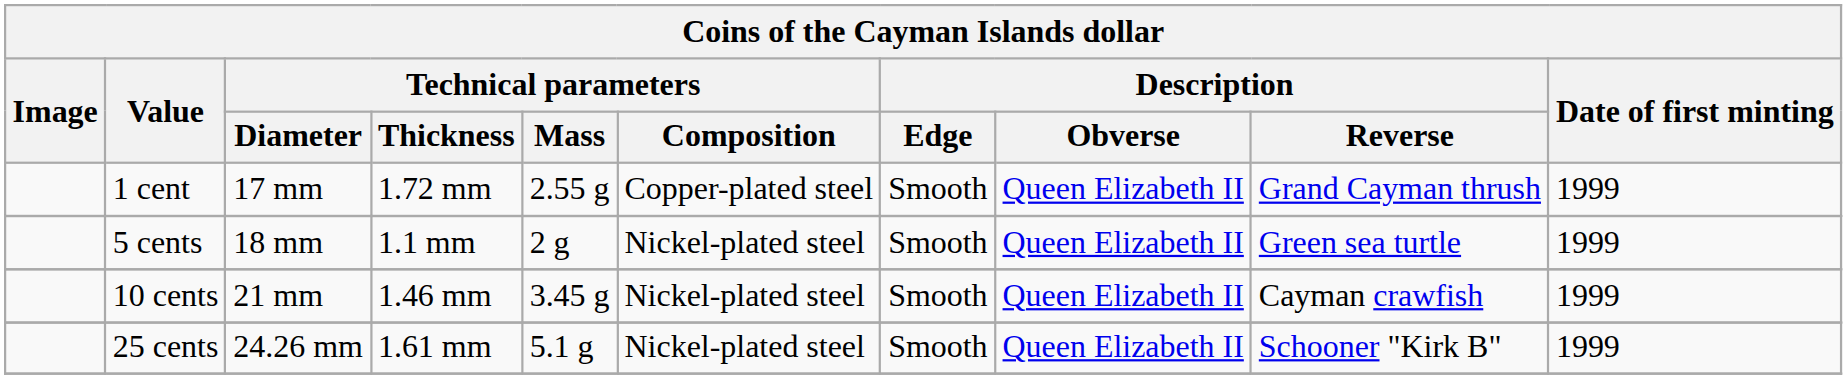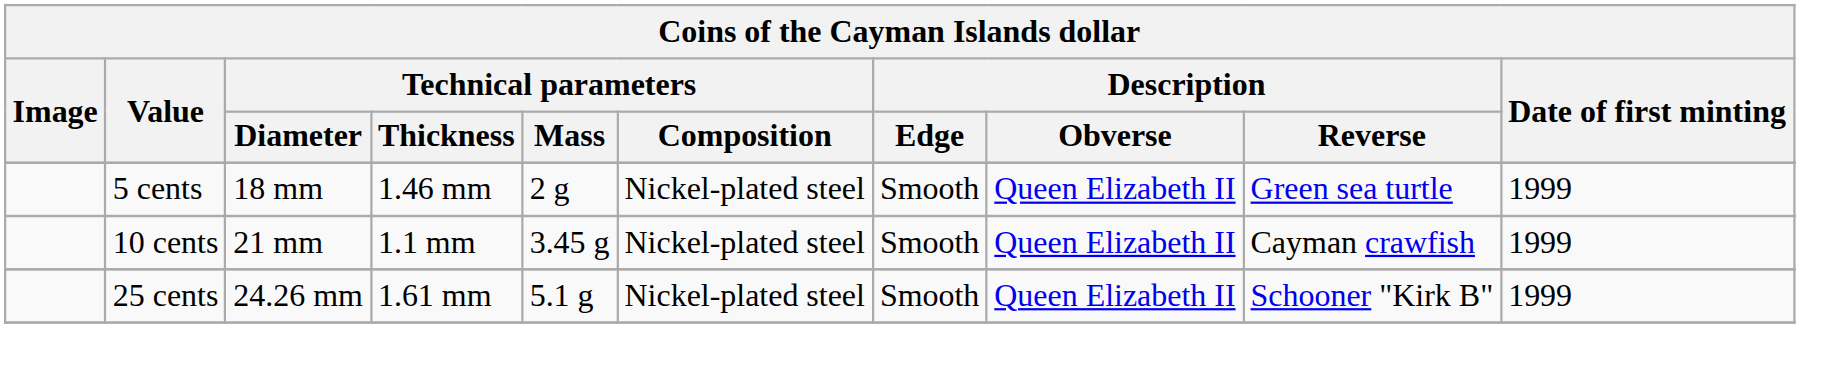- row: 1 cent | 17 mm | 1.72 mm | 2.55 g | Copper-plated steel | Smooth | Queen Elizabeth II | Grand Cayman thrush | 1999
5 cents | Technical parameters / Thickness: 1.1 mm -> 1.46 mm
10 cents | Technical parameters / Thickness: 1.46 mm -> 1.1 mm
